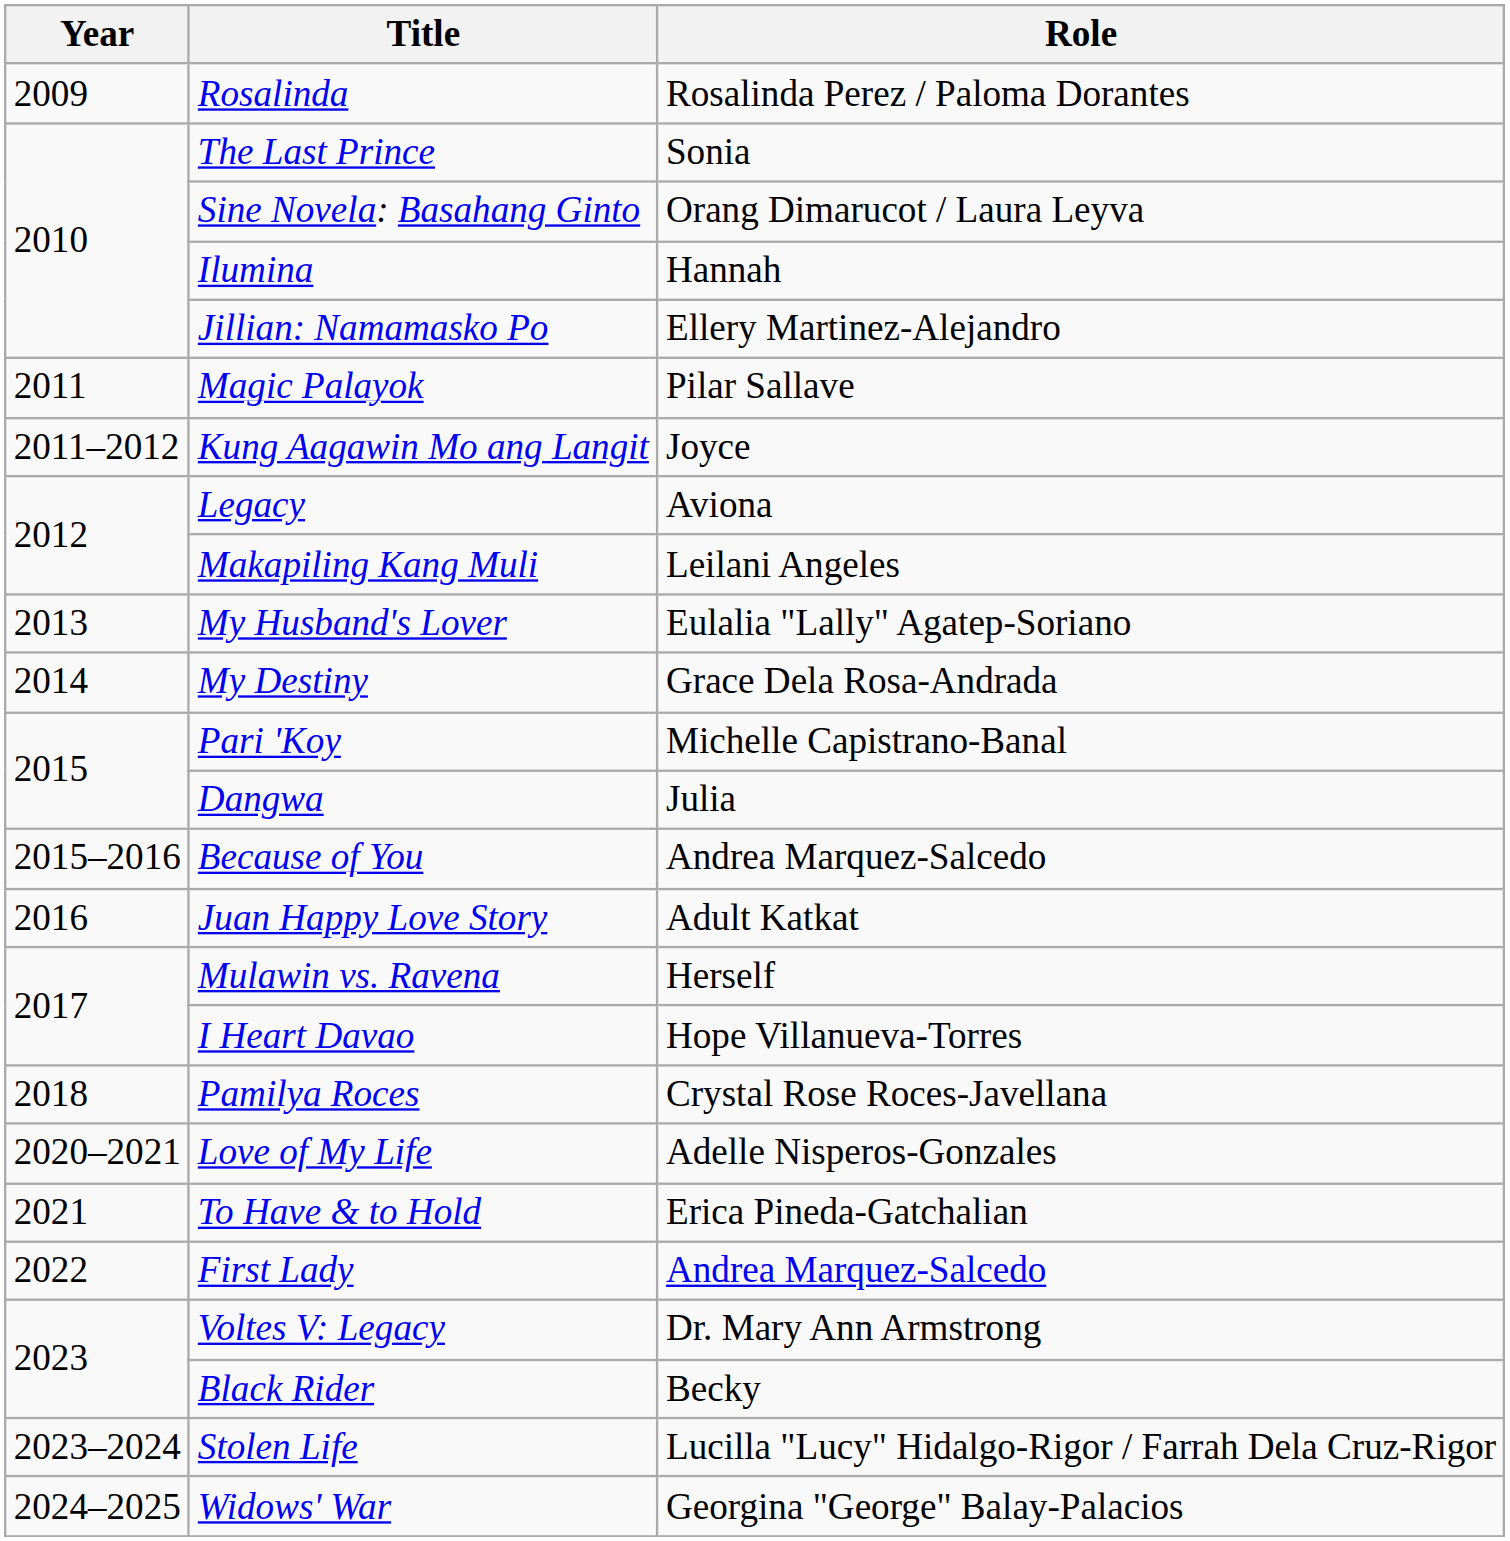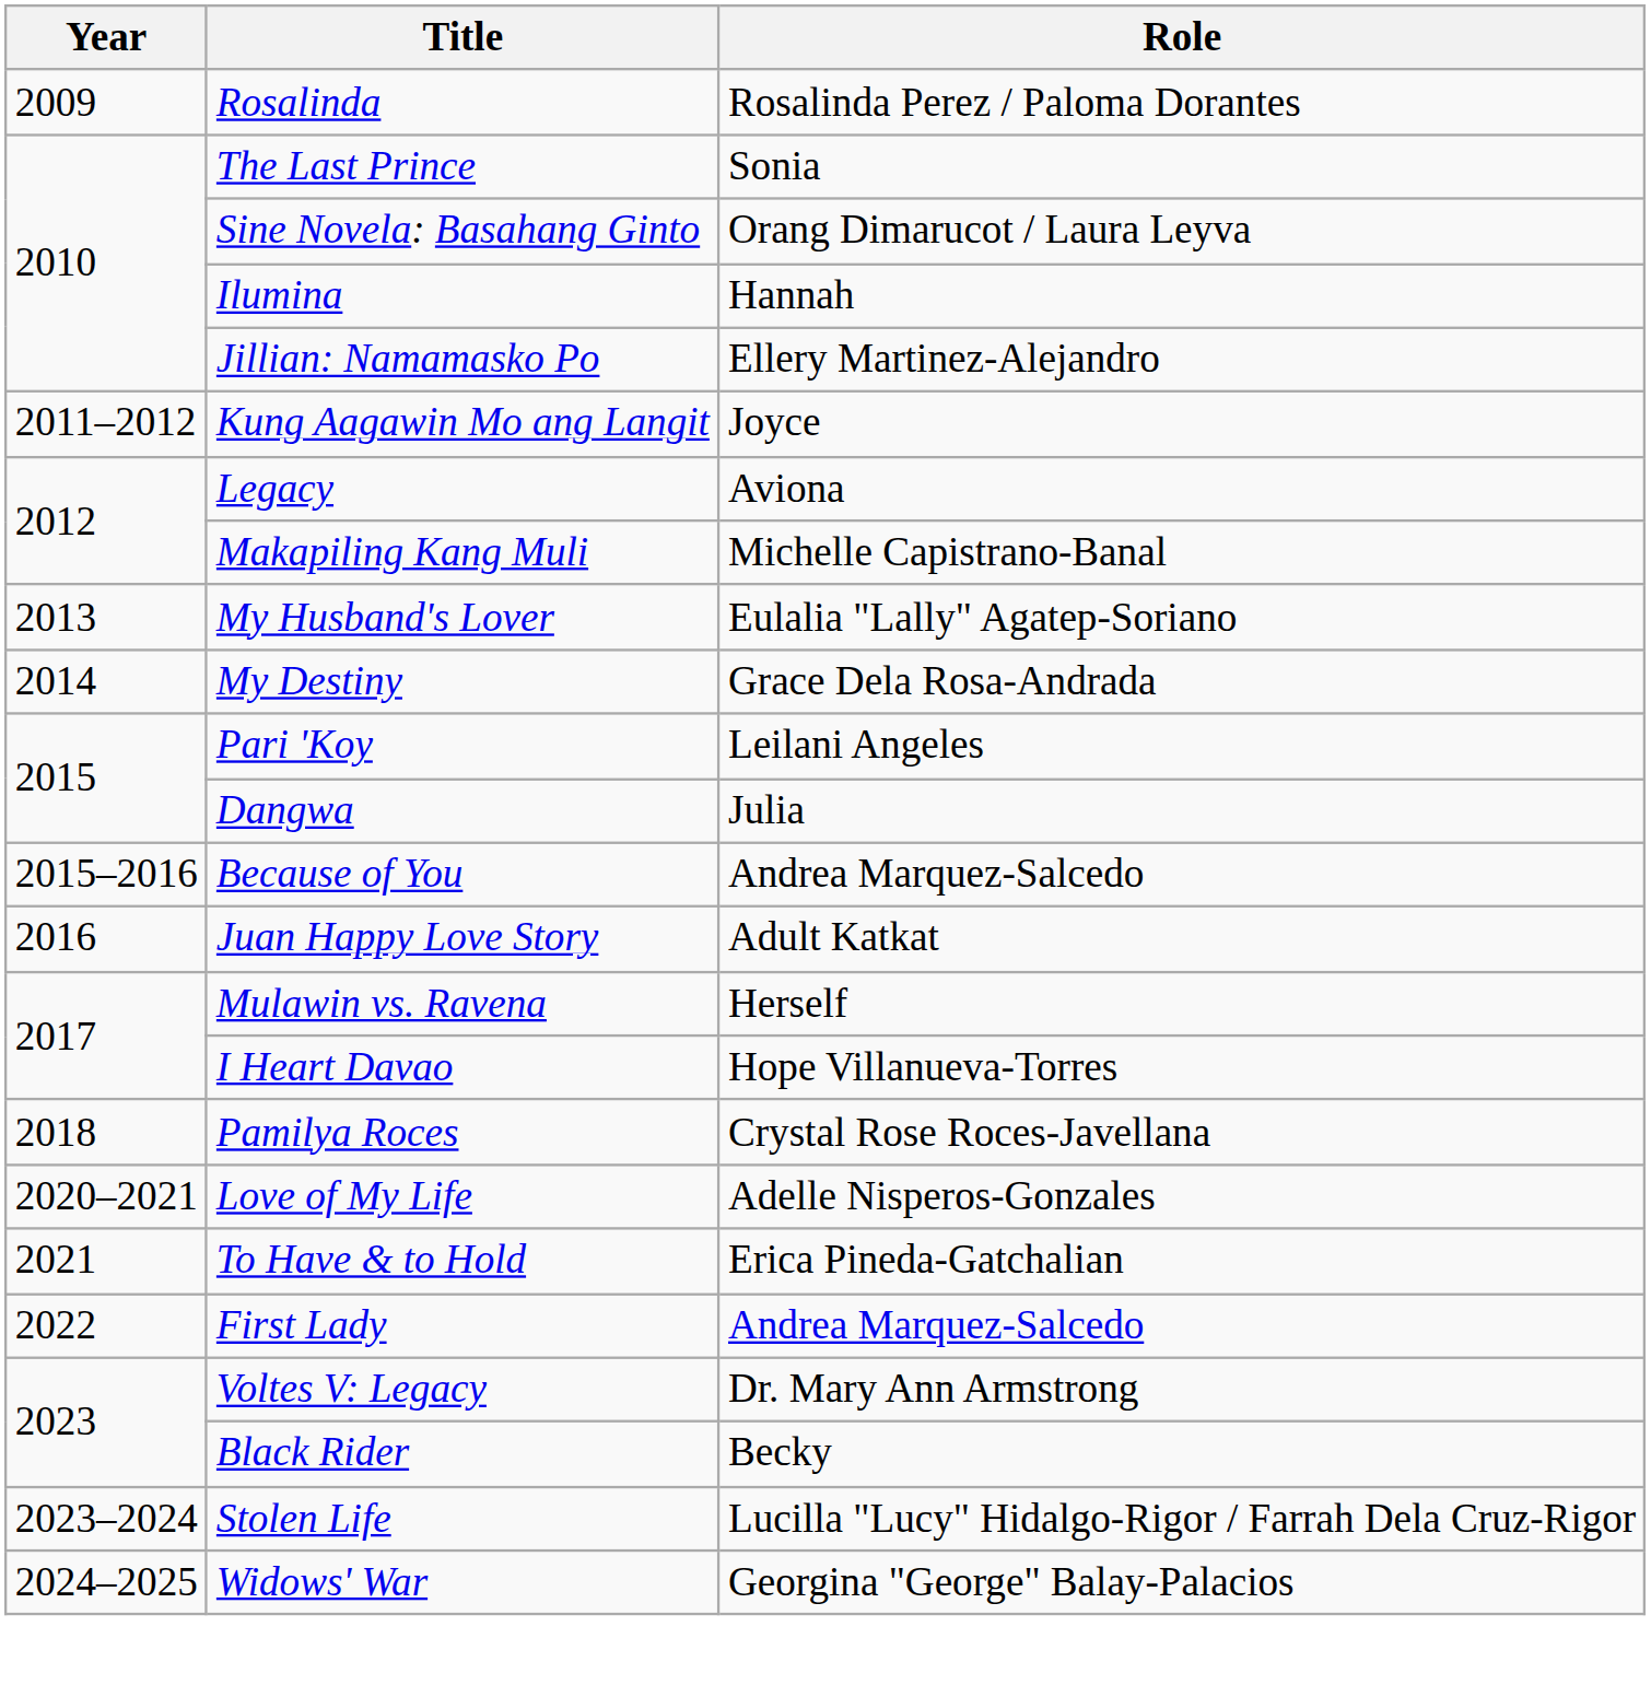- row: 2011 | Magic Palayok | Pilar Sallave
Makapiling Kang Muli | Role: Leilani Angeles -> Michelle Capistrano-Banal
Pari 'Koy | Role: Michelle Capistrano-Banal -> Leilani Angeles
